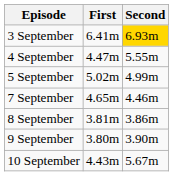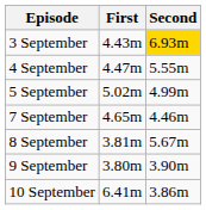3 September | First: 6.41m -> 4.43m
8 September | Second: 3.86m -> 5.67m
10 September | First: 4.43m -> 6.41m
10 September | Second: 5.67m -> 3.86m
